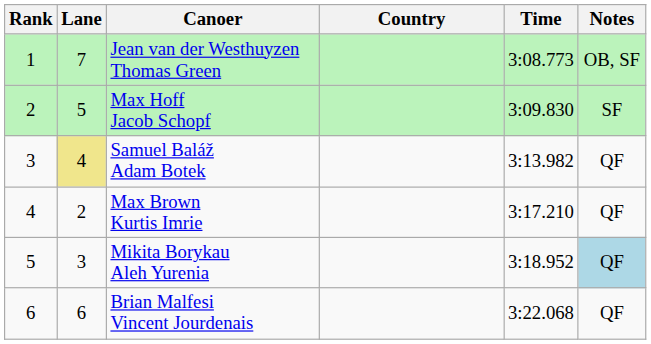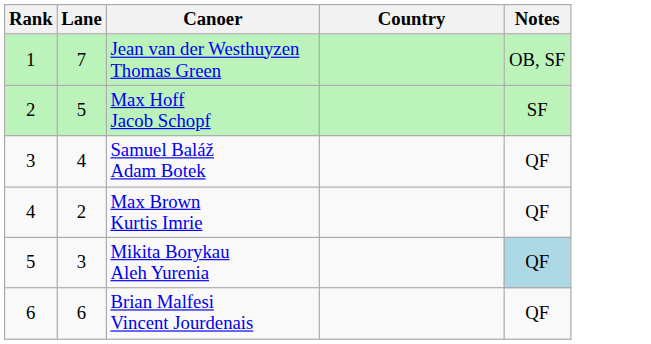- column: Time | 3:08.773 | 3:09.830 | 3:13.982 | 3:17.210 | 3:18.952 | 3:22.068
Samuel Baláž Adam Botek | Lane: khaki background -> no background
